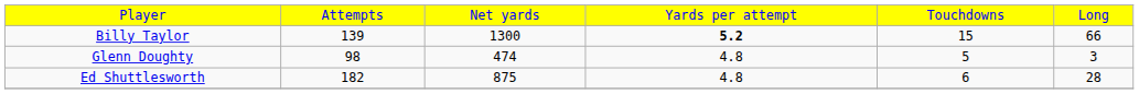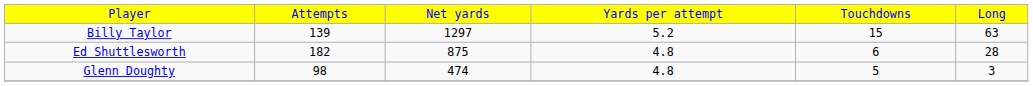Billy Taylor | column 3: 1300 -> 1297
Billy Taylor | column 4: bold -> normal
Billy Taylor | column 6: 66 -> 63
rows swapped: Ed Shuttlesworth <-> Glenn Doughty
